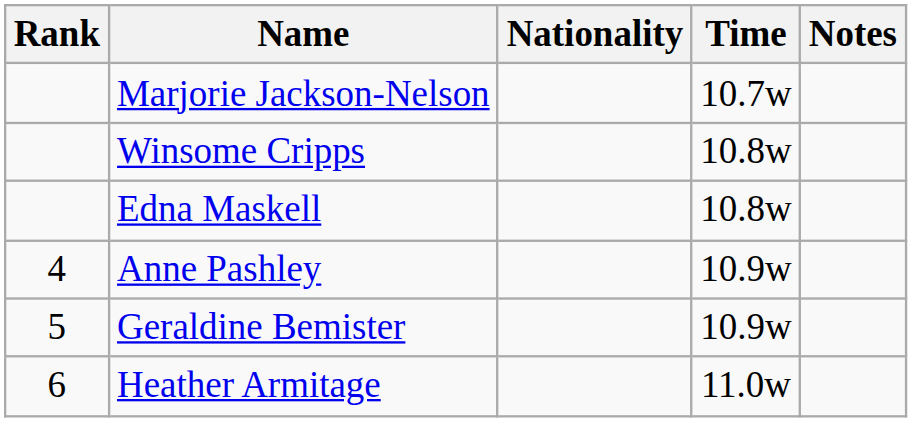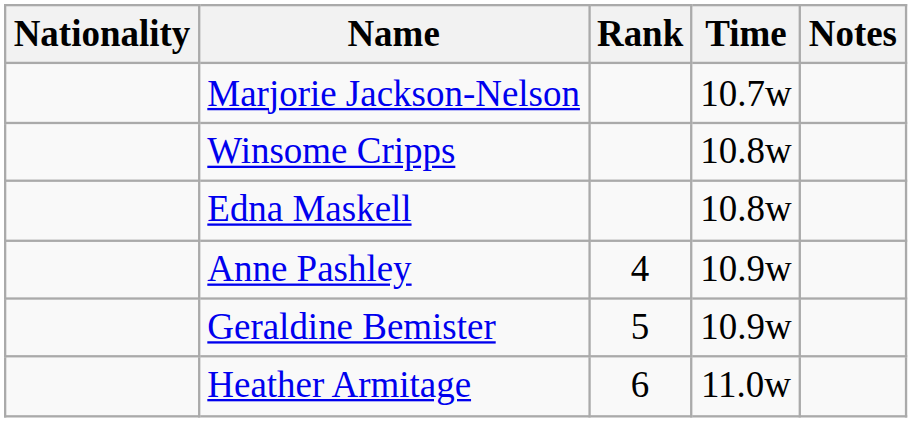columns swapped: Rank <-> Nationality
